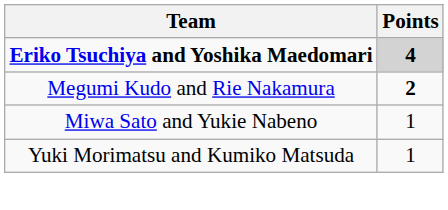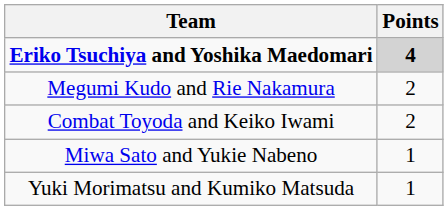Megumi Kudo and Rie Nakamura | Points: bold -> normal
+ row: Combat Toyoda and Keiko Iwami | 2
